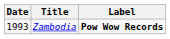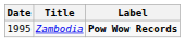Zambodia | Date: 1993 -> 1995
